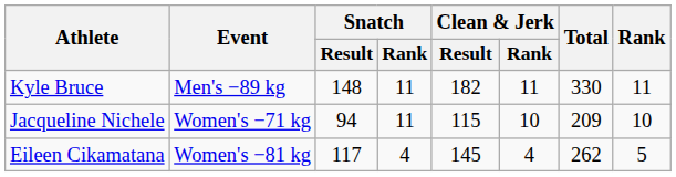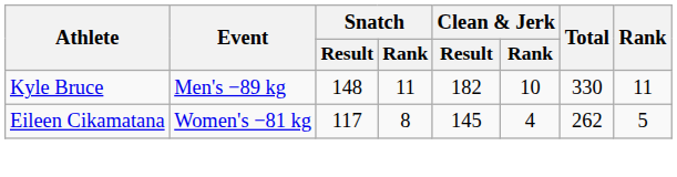Kyle Bruce | Clean & Jerk / Rank: 11 -> 10
- row: Jacqueline Nichele | Women's −71 kg | 94 | 11 | 115 | 10 | 209 | 10
Eileen Cikamatana | Snatch / Rank: 4 -> 8
